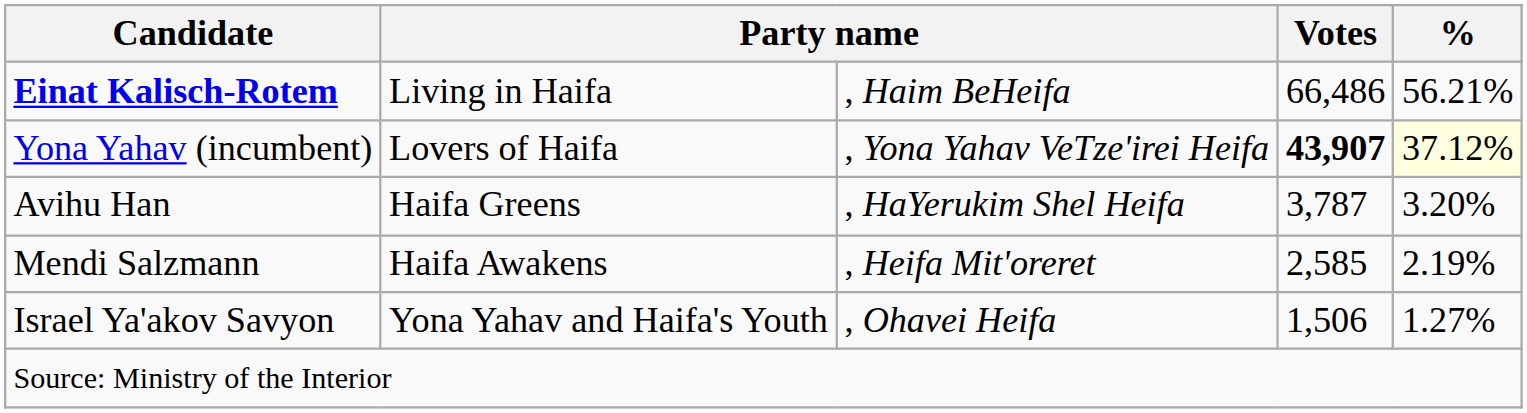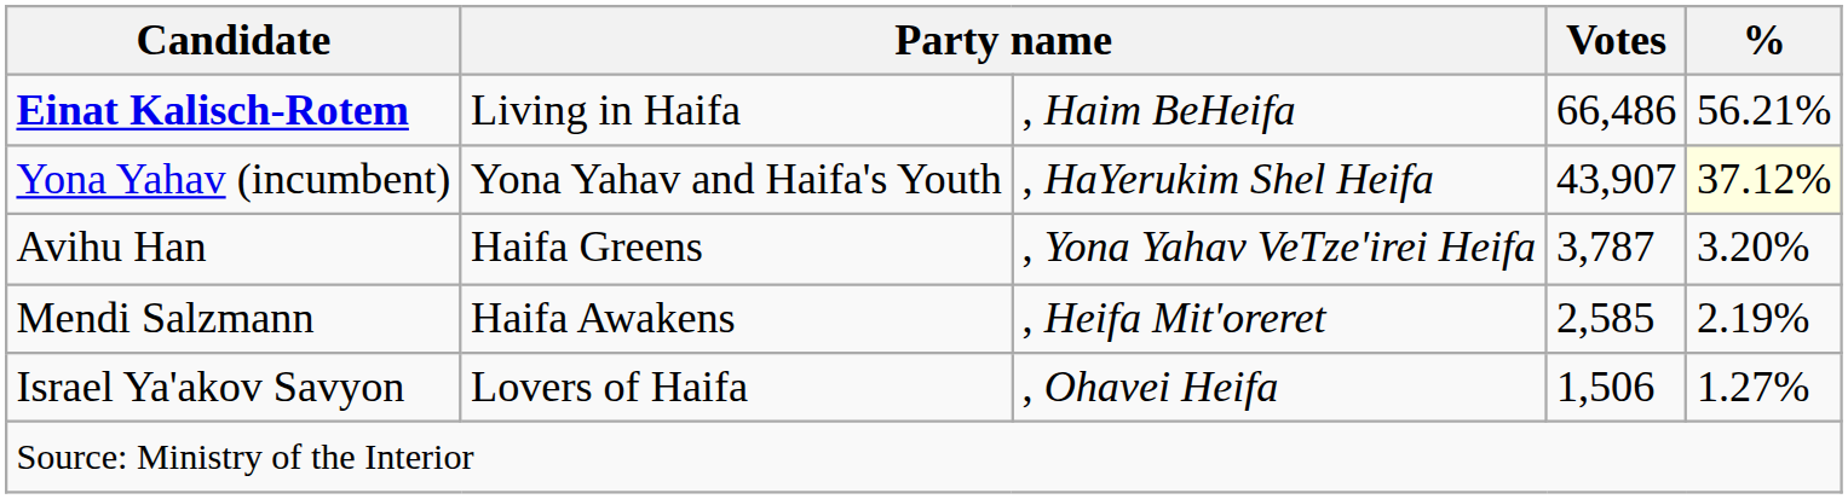Yona Yahav (incumbent) | column 2: Lovers of Haifa -> Yona Yahav and Haifa's Youth
Yona Yahav (incumbent) | column 3: , Yona Yahav VeTze'irei Heifa -> , HaYerukim Shel Heifa
Yona Yahav (incumbent) | Votes: bold -> normal
Avihu Han | column 3: , HaYerukim Shel Heifa -> , Yona Yahav VeTze'irei Heifa
Israel Ya'akov Savyon | column 2: Yona Yahav and Haifa's Youth -> Lovers of Haifa
